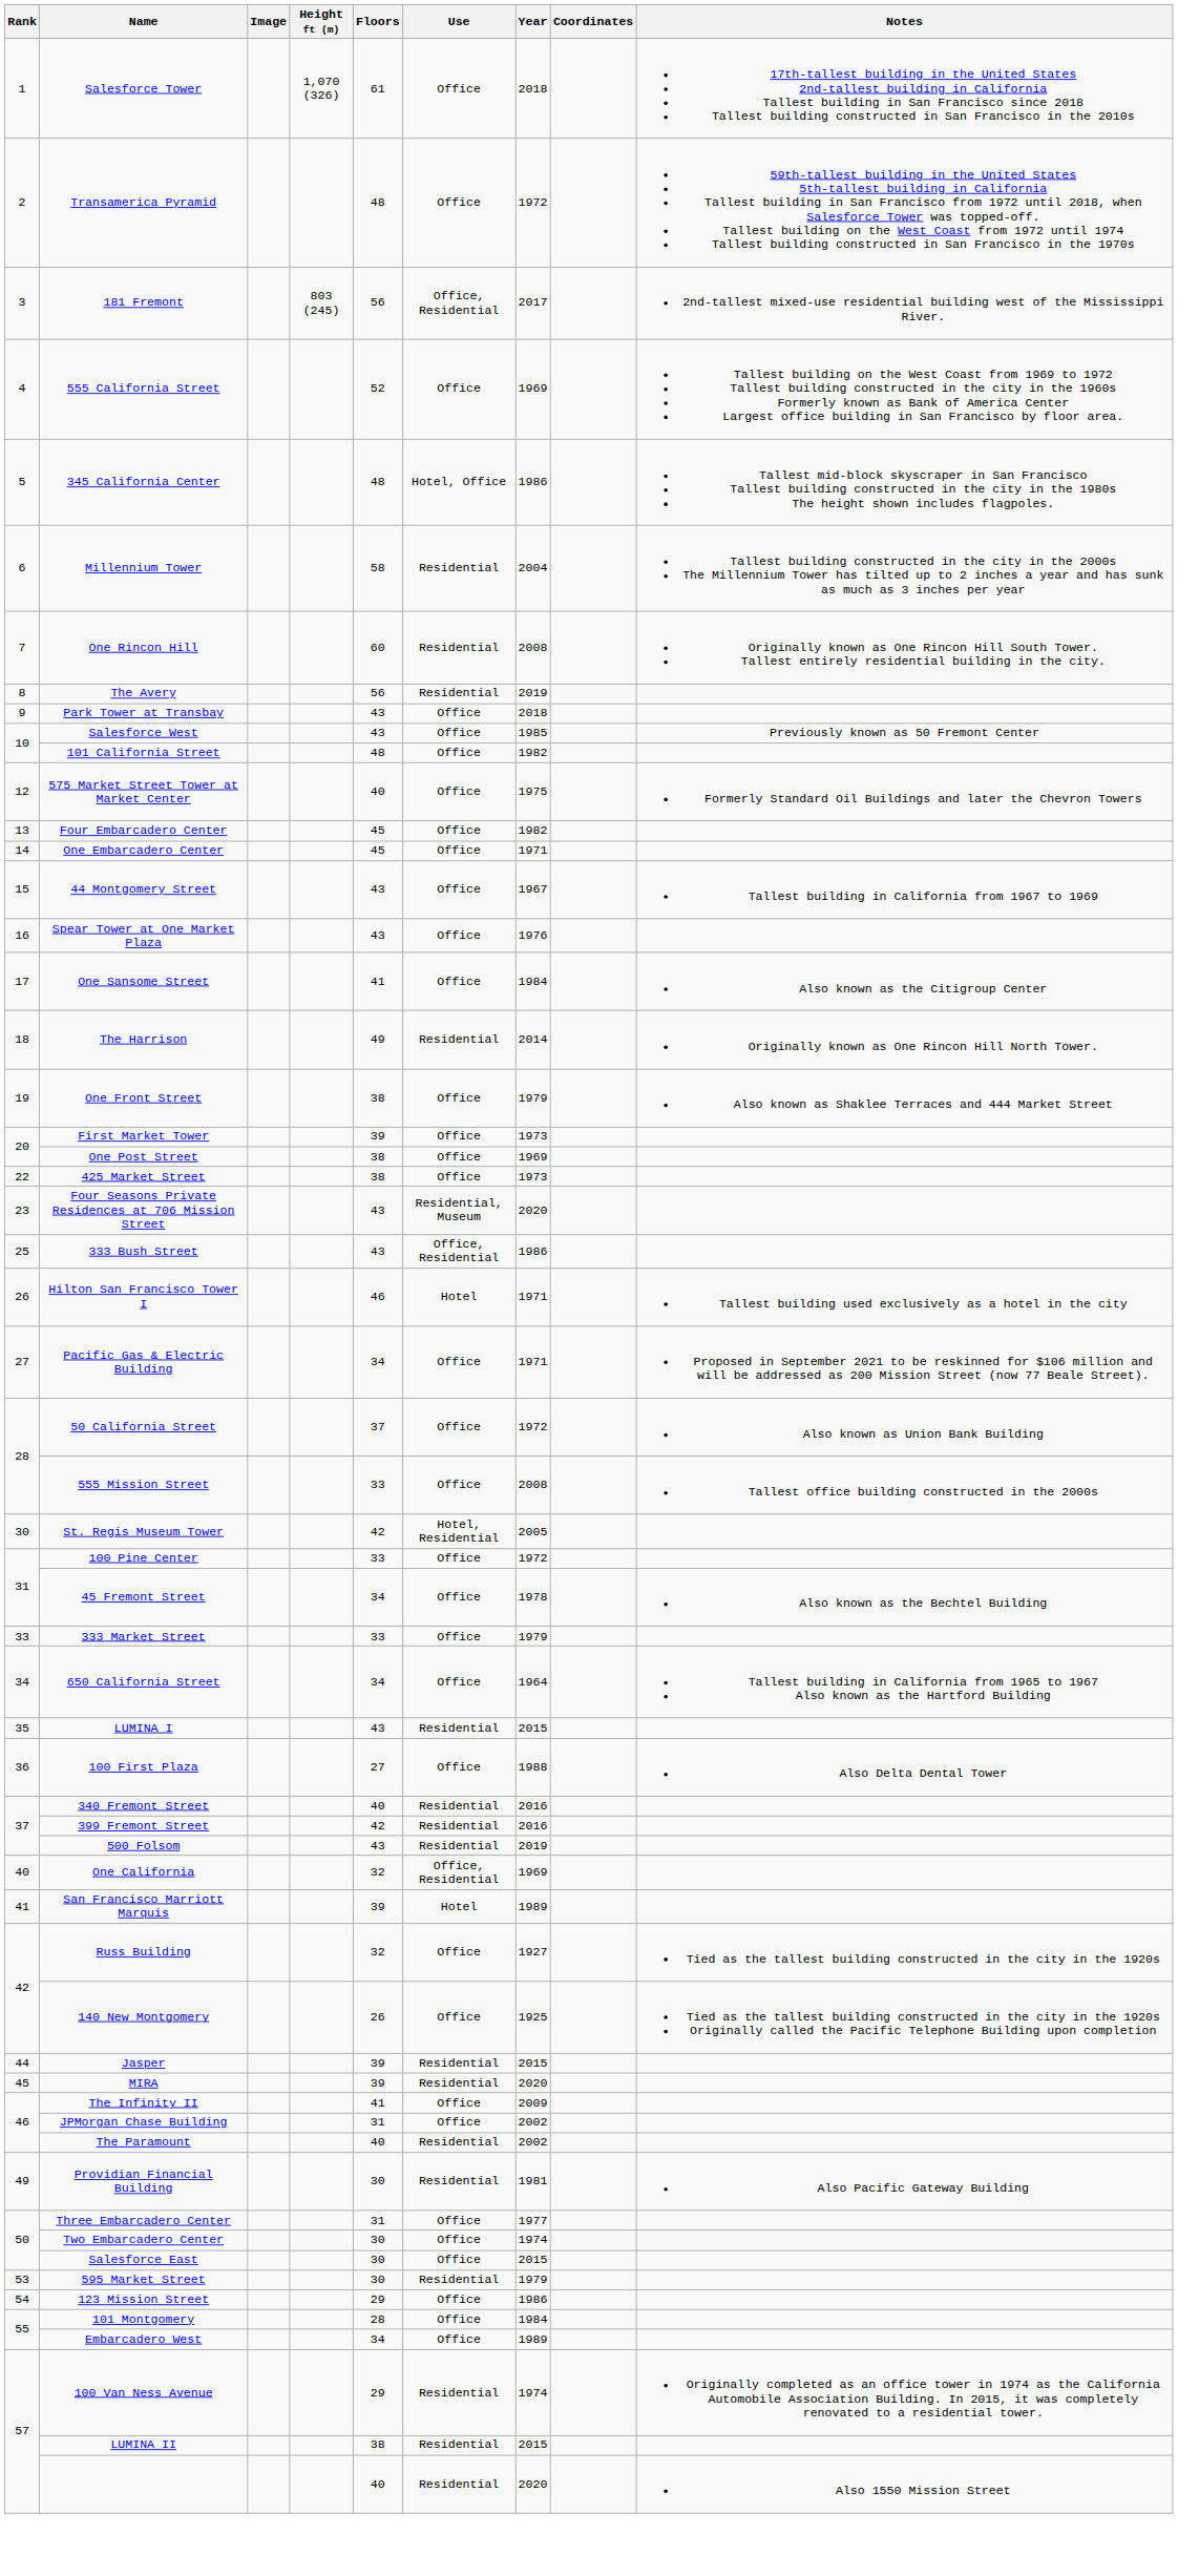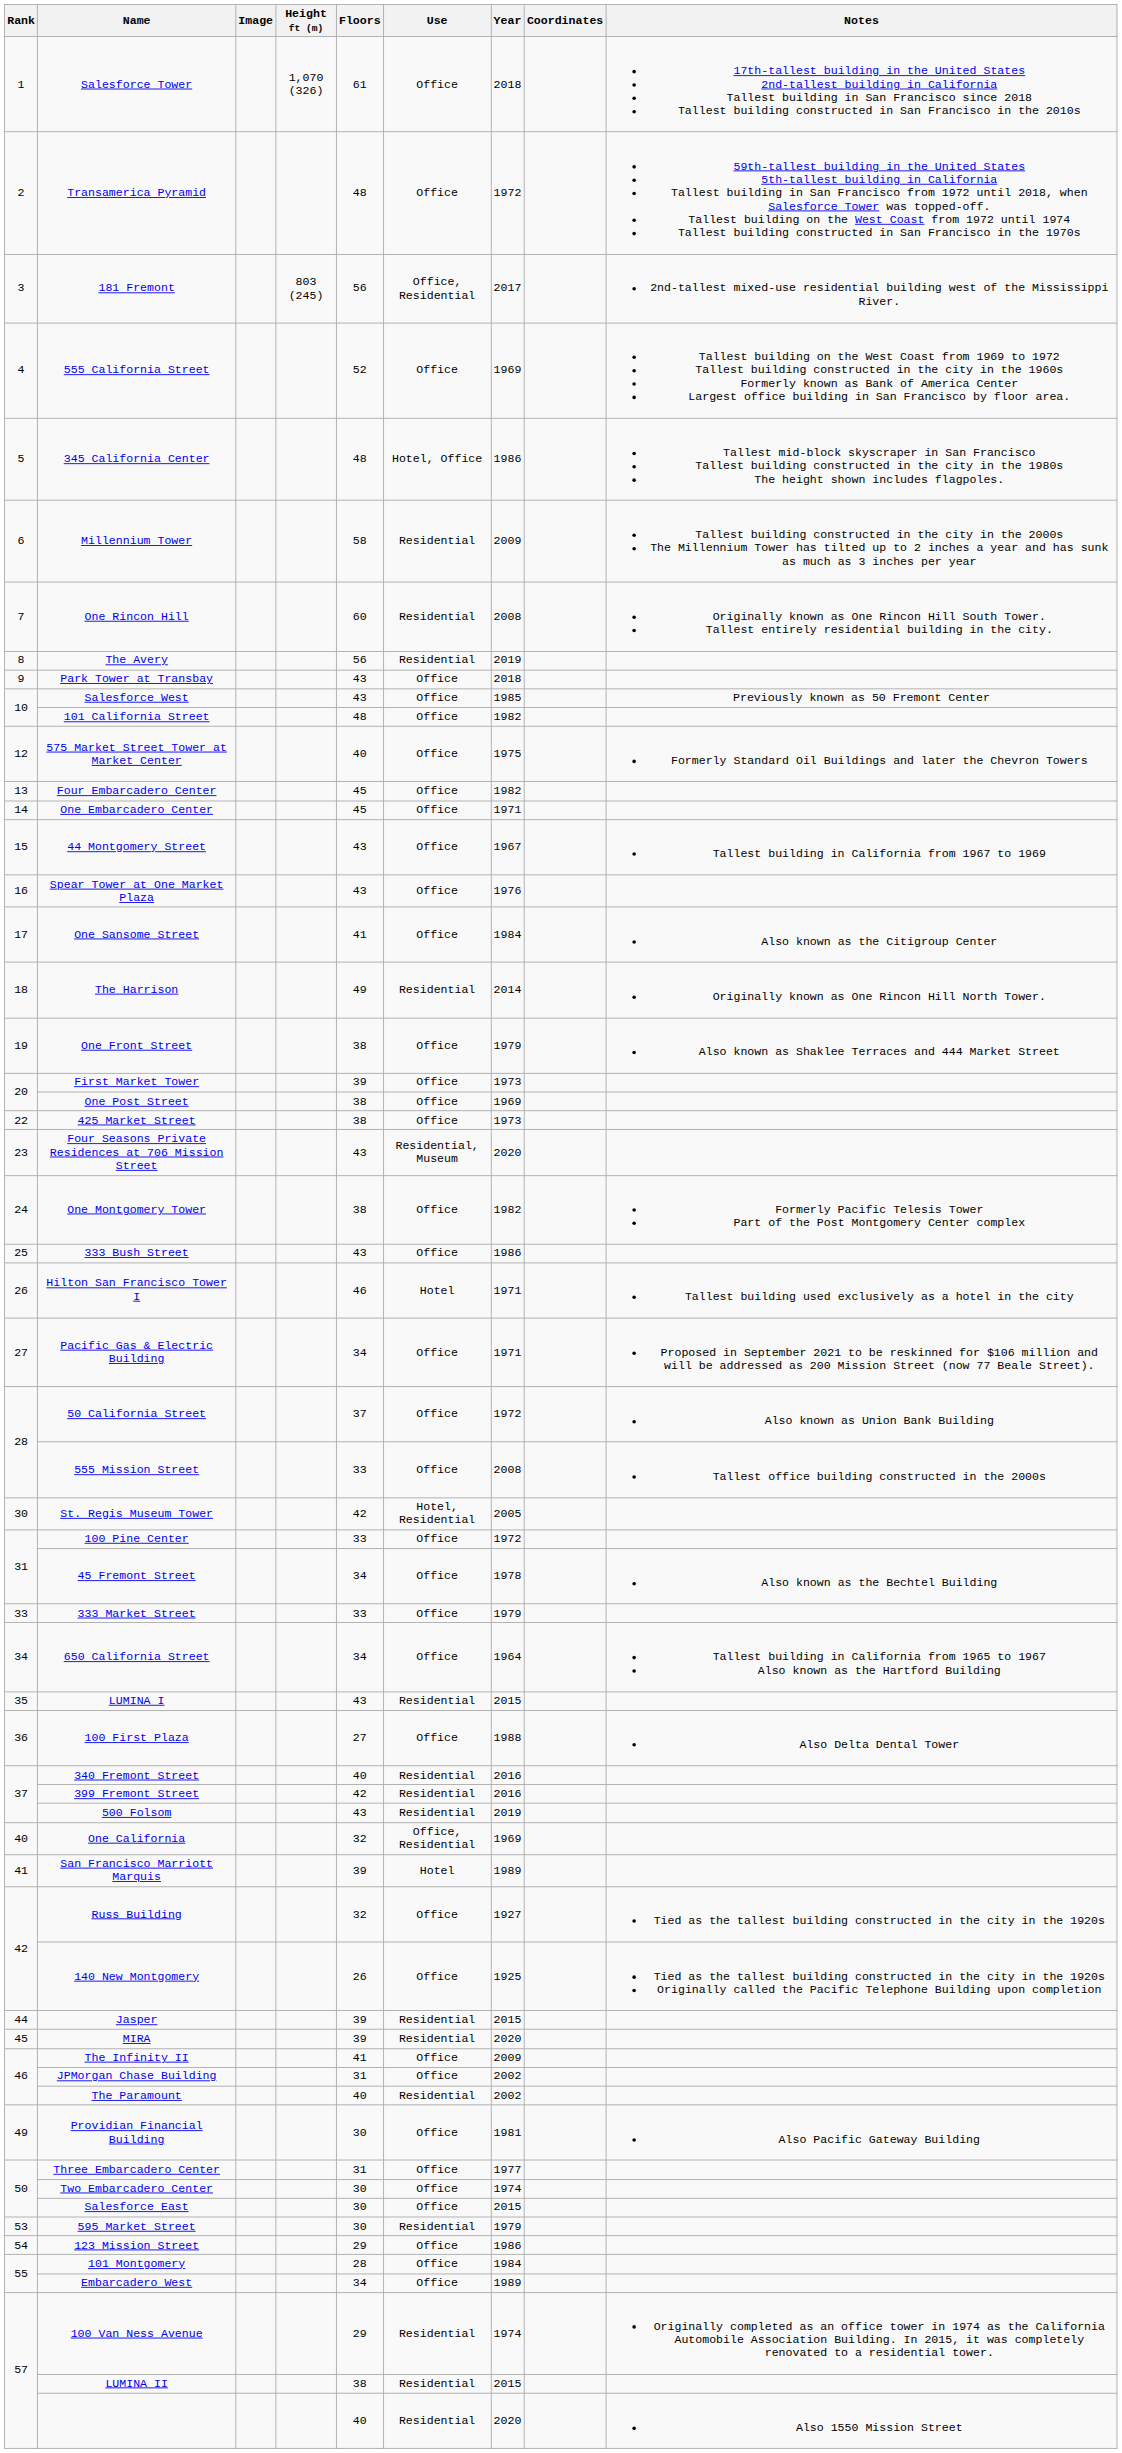Millennium Tower | Year: 2004 -> 2009
+ row: 24 | One Montgomery Tower | 38 | Office | 1982 | Formerly Pacific Telesis Tower Part of the Post Montgomery Center complex
333 Bush Street | Use: Office, Residential -> Office
Providian Financial Building | Use: Residential -> Office
